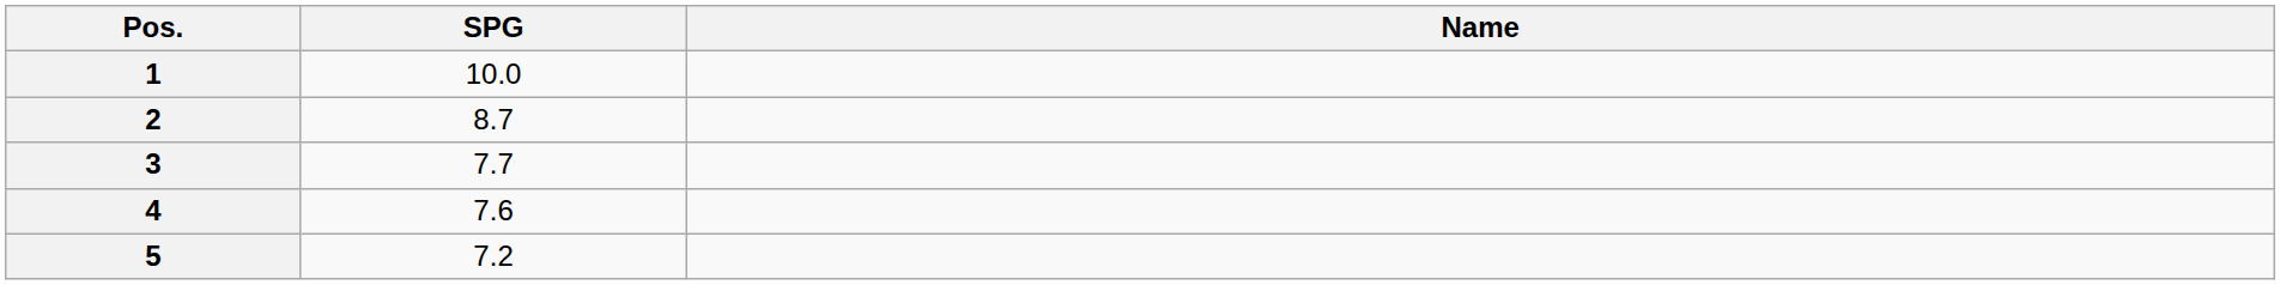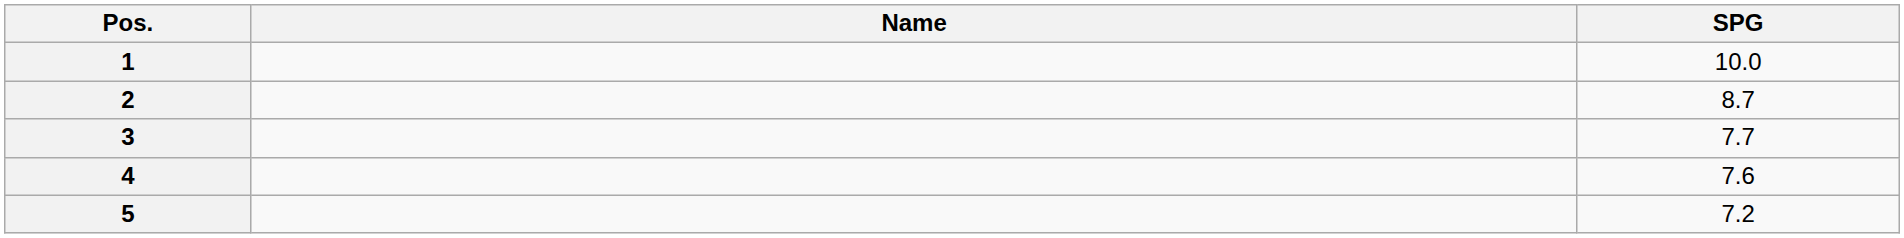columns swapped: Name <-> SPG
